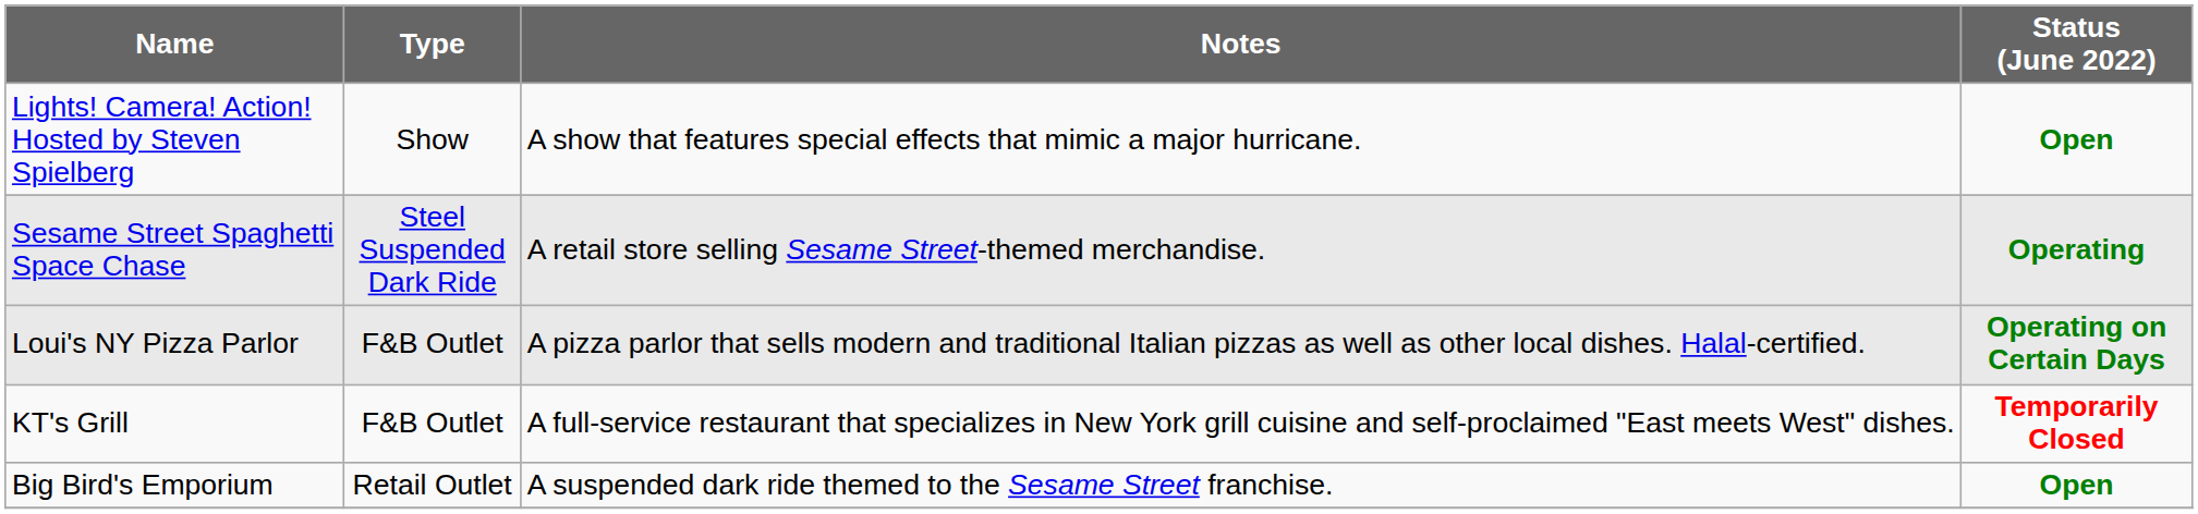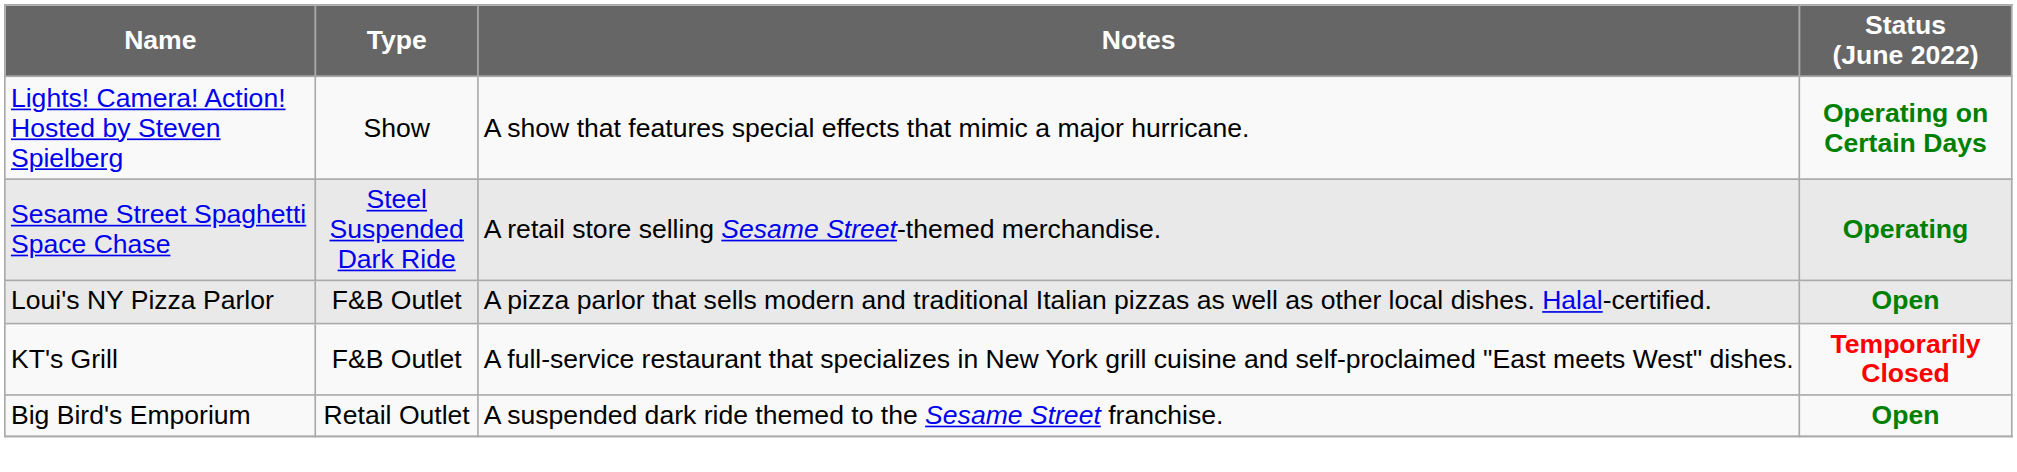Lights! Camera! Action! Hosted by Steven Spielberg | Status (June 2022): Open -> Operating on Certain Days
Loui's NY Pizza Parlor | Status (June 2022): Operating on Certain Days -> Open
